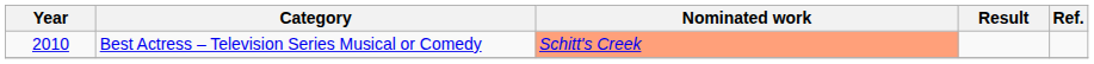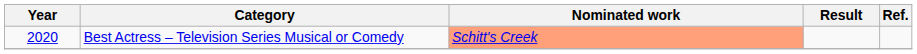Best Actress – Television Series Musical or Comedy | Year: 2010 -> 2020
